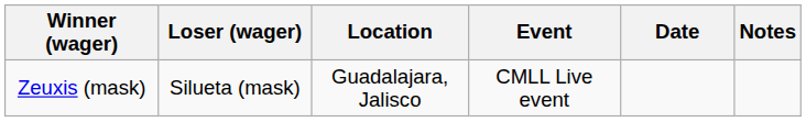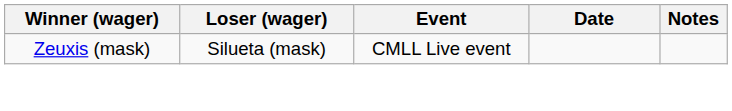- column: Location | Guadalajara, Jalisco
